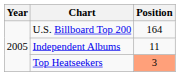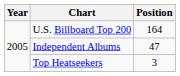Independent Albums | Position: 11 -> 47
Top Heatseekers | Position: lightsalmon background -> no background
